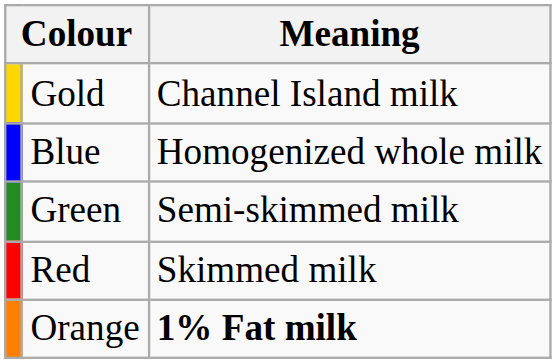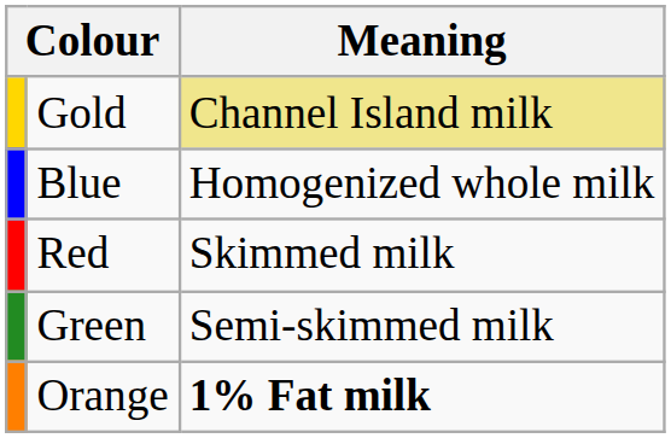Gold | Meaning: no background -> khaki background
rows swapped: Green <-> Red
